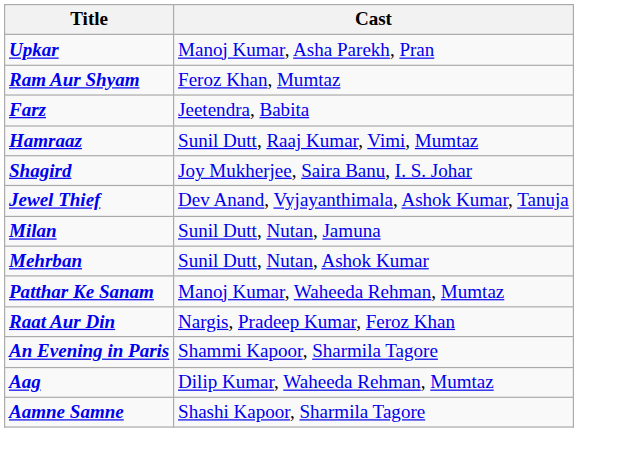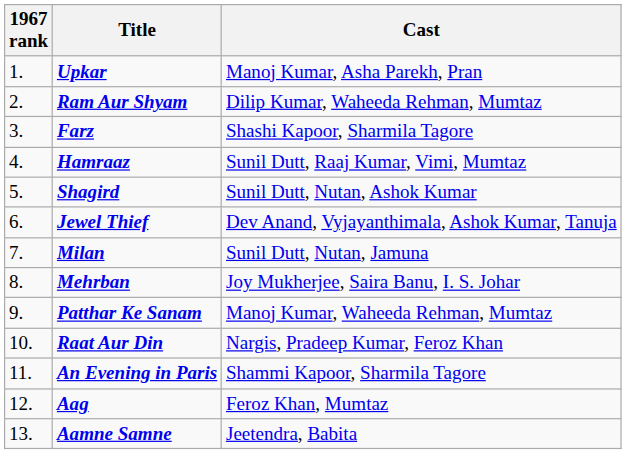+ column: 1967 rank | 1. | 2. | 3. | 4. | 5. | 6. | 7. | 8. | 9. | 10. | 11. | 12. | 13.
Ram Aur Shyam | Cast: Feroz Khan, Mumtaz -> Dilip Kumar, Waheeda Rehman, Mumtaz
Farz | Cast: Jeetendra, Babita -> Shashi Kapoor, Sharmila Tagore
Shagird | Cast: Joy Mukherjee, Saira Banu, I. S. Johar -> Sunil Dutt, Nutan, Ashok Kumar
Mehrban | Cast: Sunil Dutt, Nutan, Ashok Kumar -> Joy Mukherjee, Saira Banu, I. S. Johar
Aag | Cast: Dilip Kumar, Waheeda Rehman, Mumtaz -> Feroz Khan, Mumtaz
Aamne Samne | Cast: Shashi Kapoor, Sharmila Tagore -> Jeetendra, Babita
